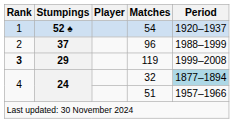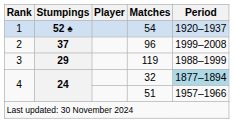96 | Period: 1988–1999 -> 1999–2008
119 | Rank: bold -> normal
119 | Period: 1999–2008 -> 1988–1999
